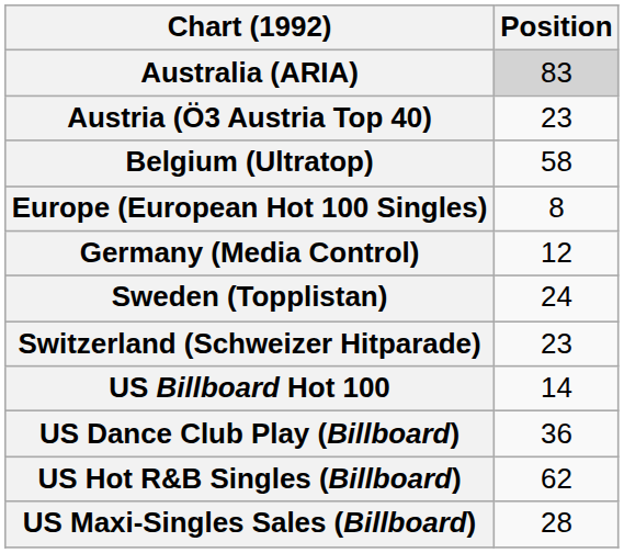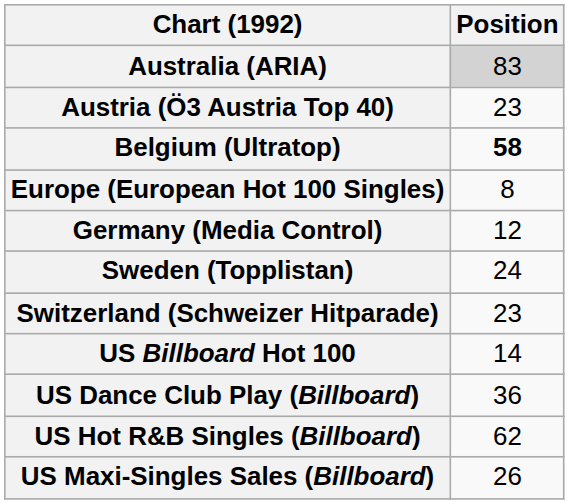Belgium (Ultratop) | Position: normal -> bold
US Maxi-Singles Sales (Billboard) | Position: 28 -> 26
